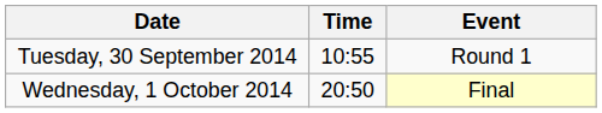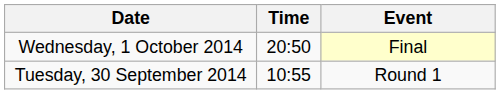rows swapped: Tuesday, 30 September 2014 <-> Wednesday, 1 October 2014
